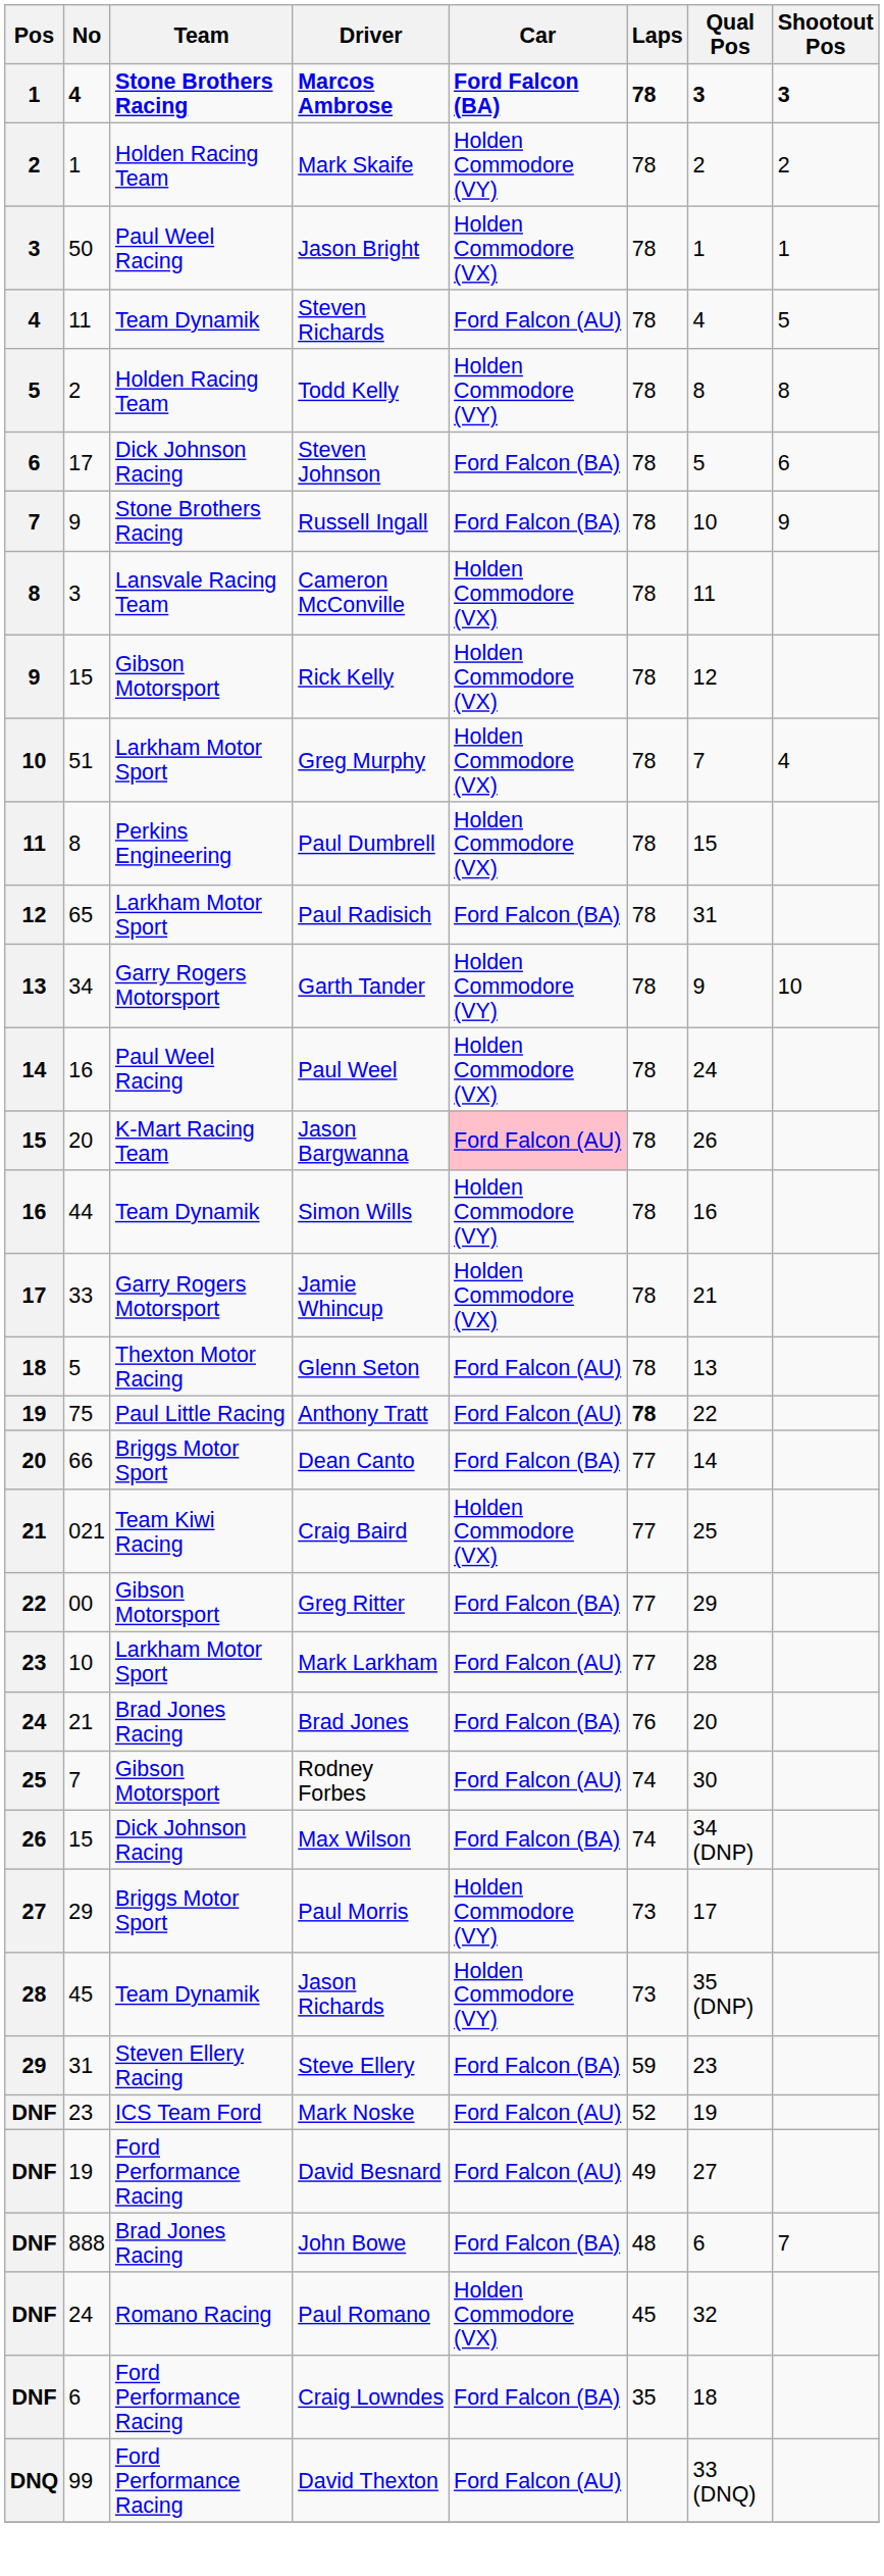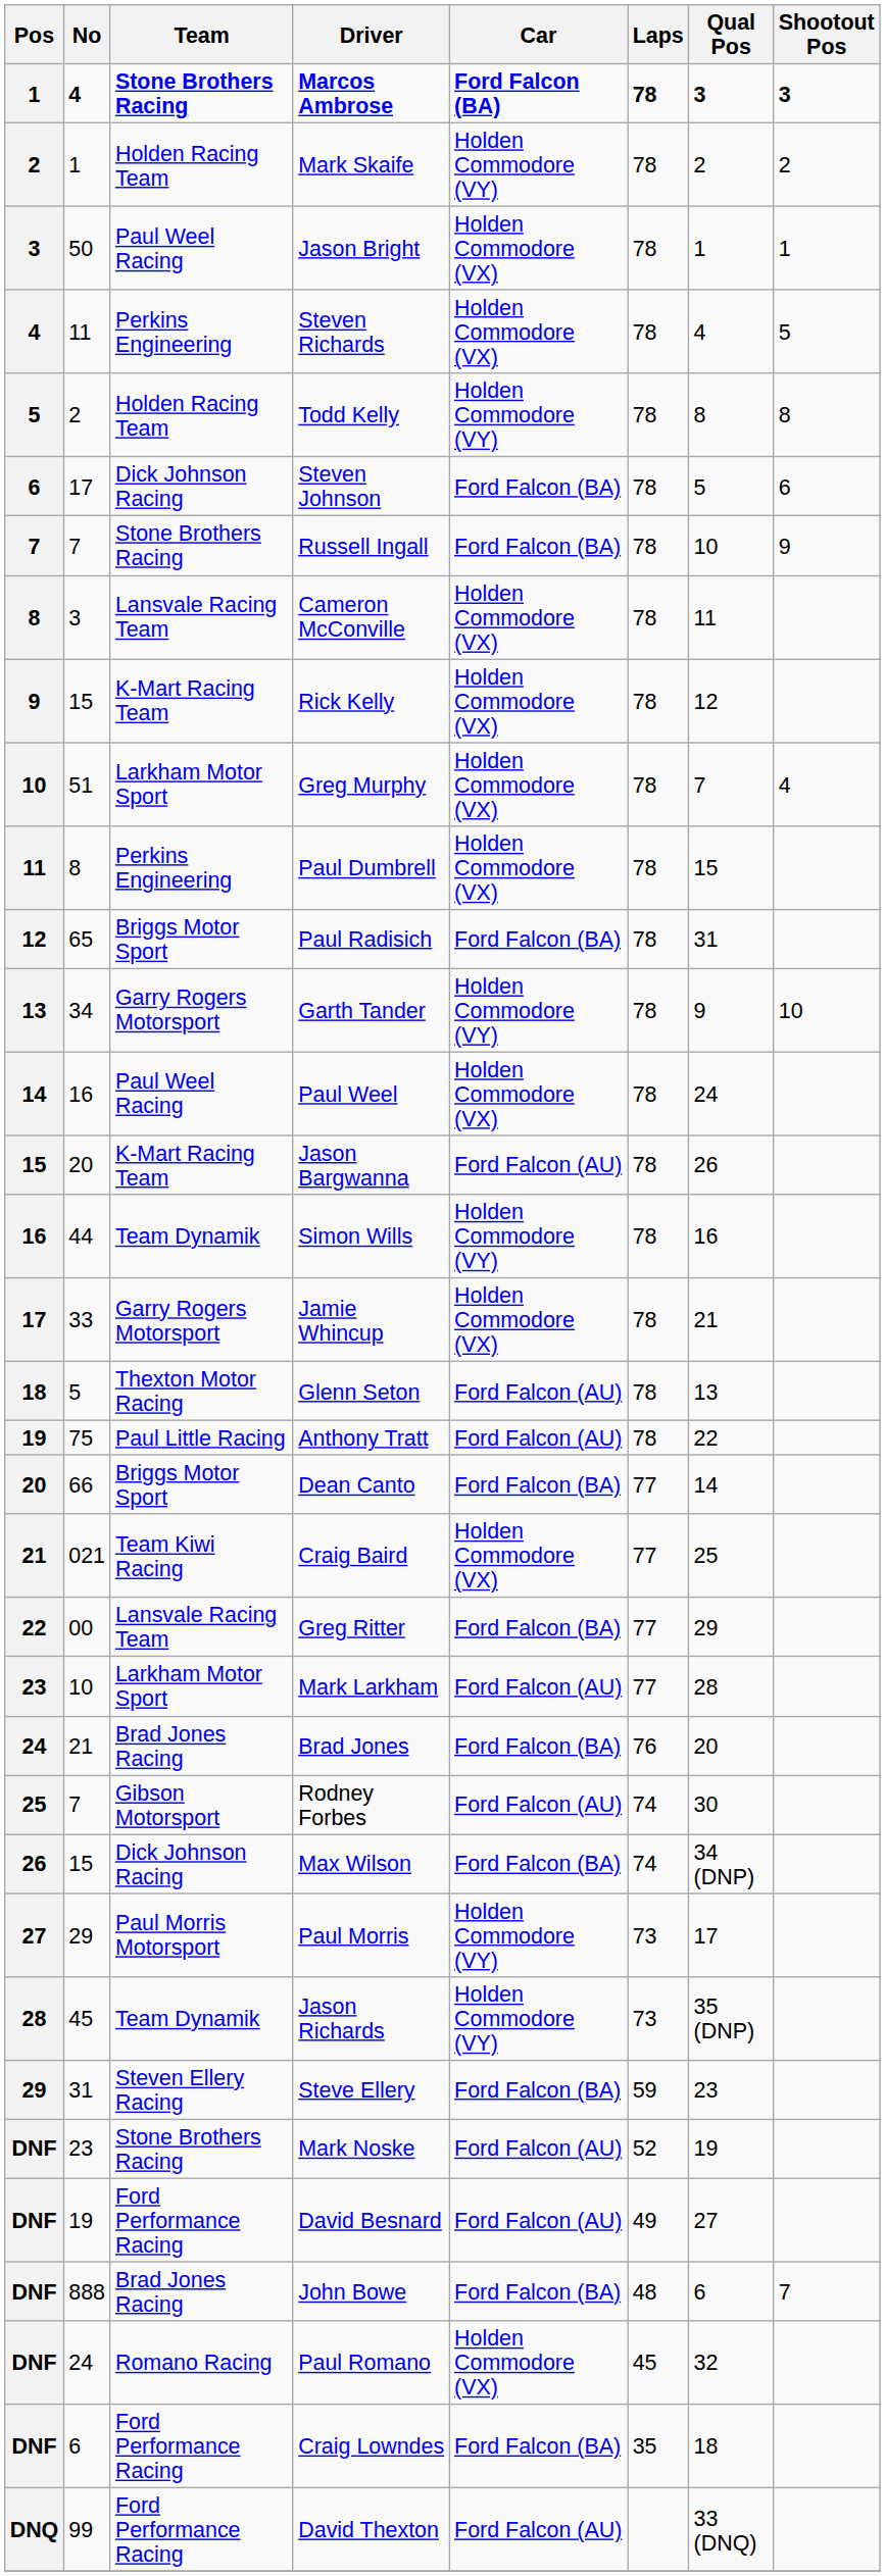Steven Richards | Team: Team Dynamik -> Perkins Engineering
Steven Richards | Car: Ford Falcon (AU) -> Holden Commodore (VX)
Russell Ingall | No: 9 -> 7
Rick Kelly | Team: Gibson Motorsport -> K-Mart Racing Team
Paul Radisich | Team: Larkham Motor Sport -> Briggs Motor Sport
Jason Bargwanna | Car: pink background -> no background
Anthony Tratt | Laps: bold -> normal
Greg Ritter | Team: Gibson Motorsport -> Lansvale Racing Team
Paul Morris | Team: Briggs Motor Sport -> Paul Morris Motorsport
Mark Noske | Team: ICS Team Ford -> Stone Brothers Racing
